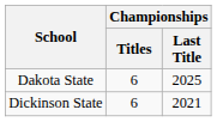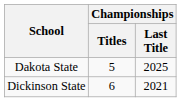Dakota State | Championships / Titles: 6 -> 5
